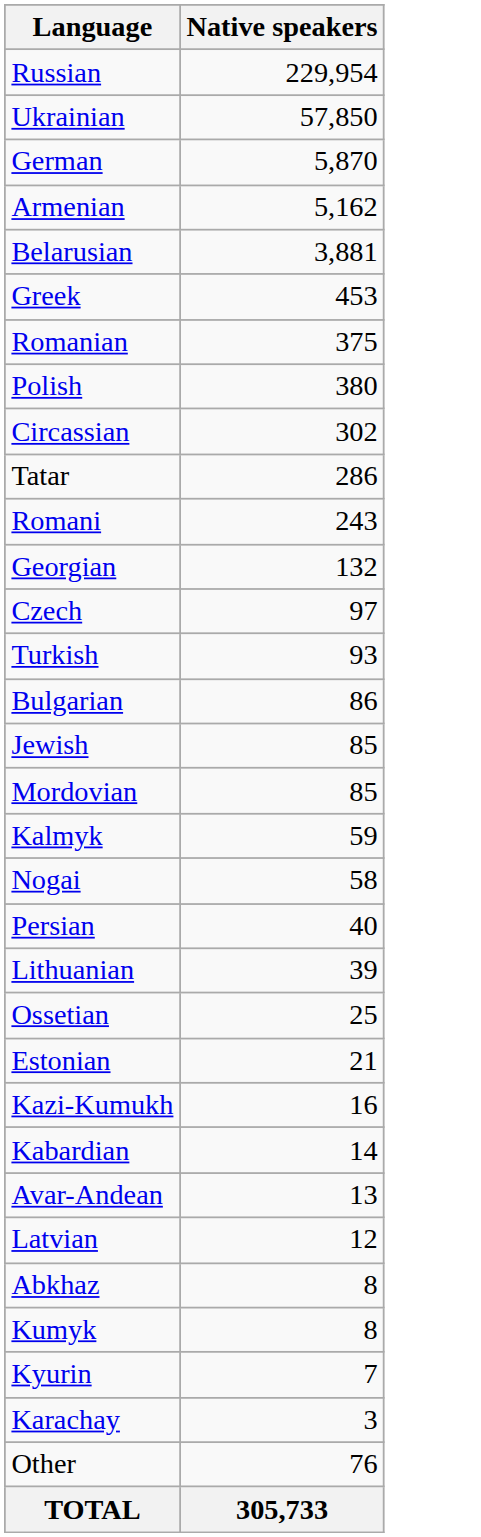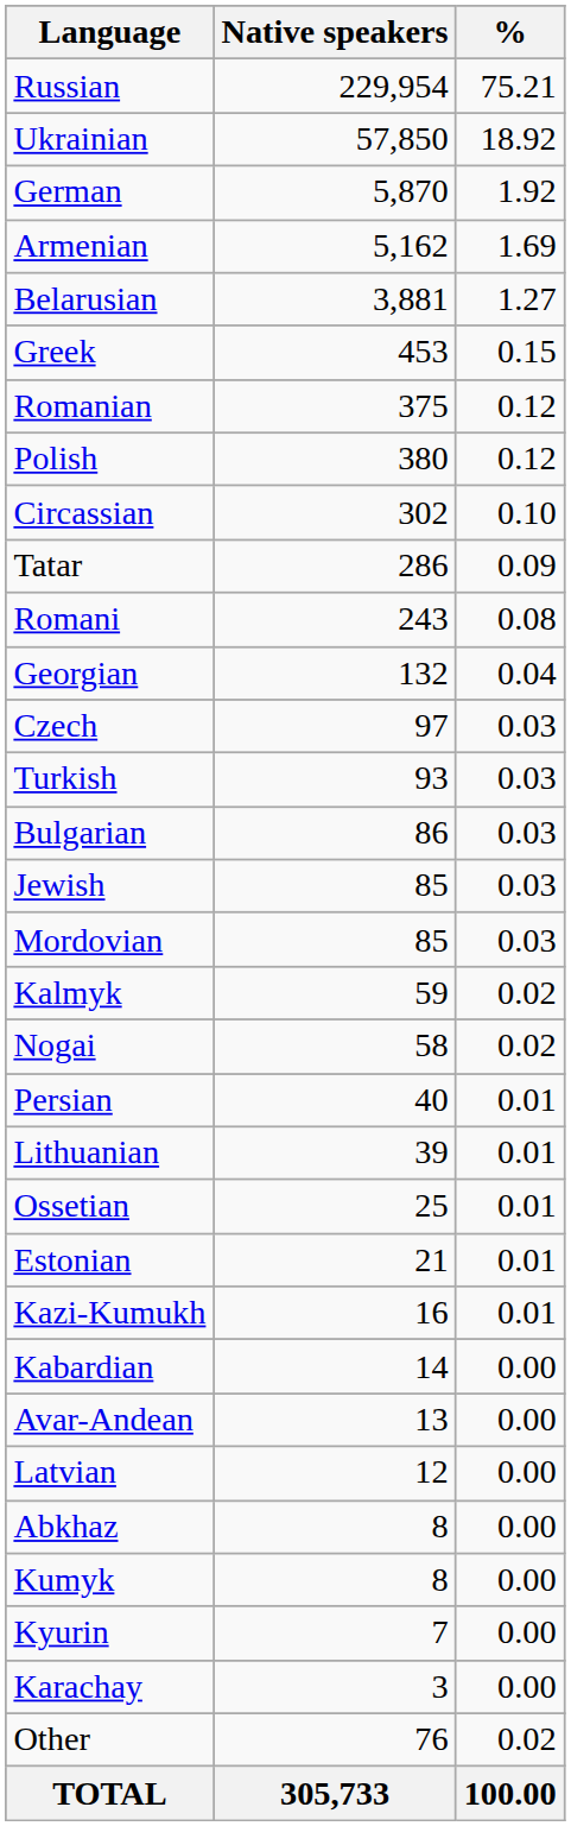+ column: % | 75.21 | 18.92 | 1.92 | 1.69 | 1.27 | 0.15 | 0.12 | 0.12 | 0.10 | 0.09 | 0.08 | 0.04 | 0.03 | 0.03 | 0.03 | 0.03 | 0.03 | 0.02 | 0.02 | 0.01 | 0.01 | 0.01 | 0.01 | 0.01 | 0.00 | 0.00 | 0.00 | 0.00 | 0.00 | 0.00 | 0.00 | 0.02 | 100.00
